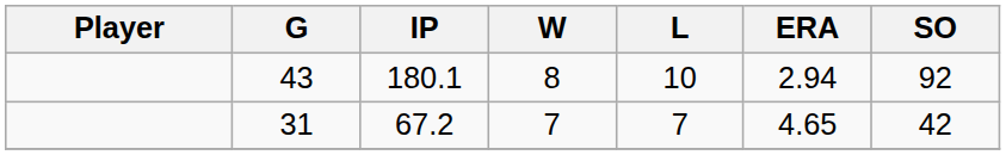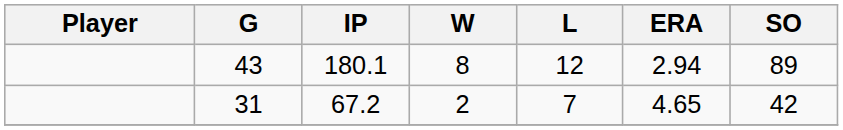43 | L: 10 -> 12
43 | SO: 92 -> 89
31 | W: 7 -> 2
